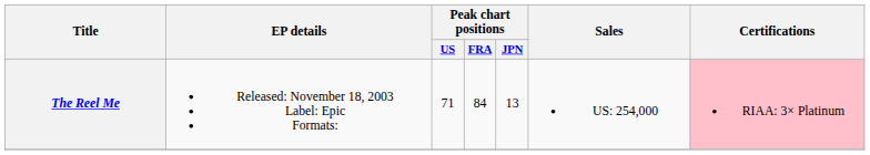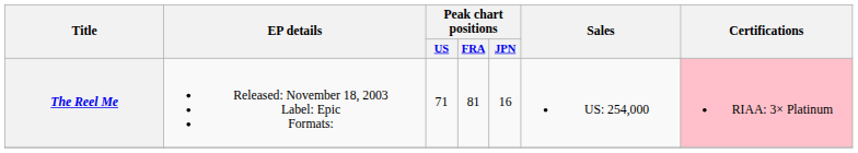The Reel Me | Peak chart positions / FRA: 84 -> 81
The Reel Me | Peak chart positions / JPN: 13 -> 16
